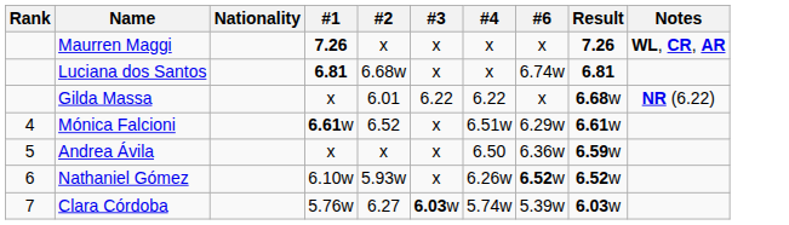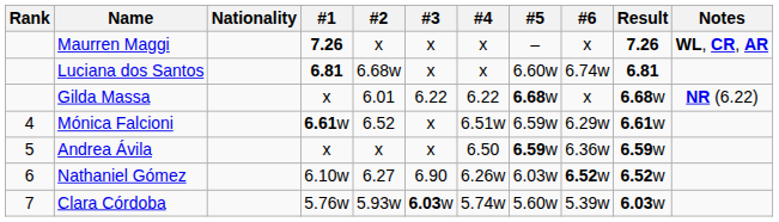+ column: #5 | – | 6.60w | 6.68w | 6.59w | 6.59w | 6.03w | 5.60w
Nathaniel Gómez | #2: 5.93w -> 6.27
Nathaniel Gómez | #3: x -> 6.90
Clara Córdoba | #2: 6.27 -> 5.93w
